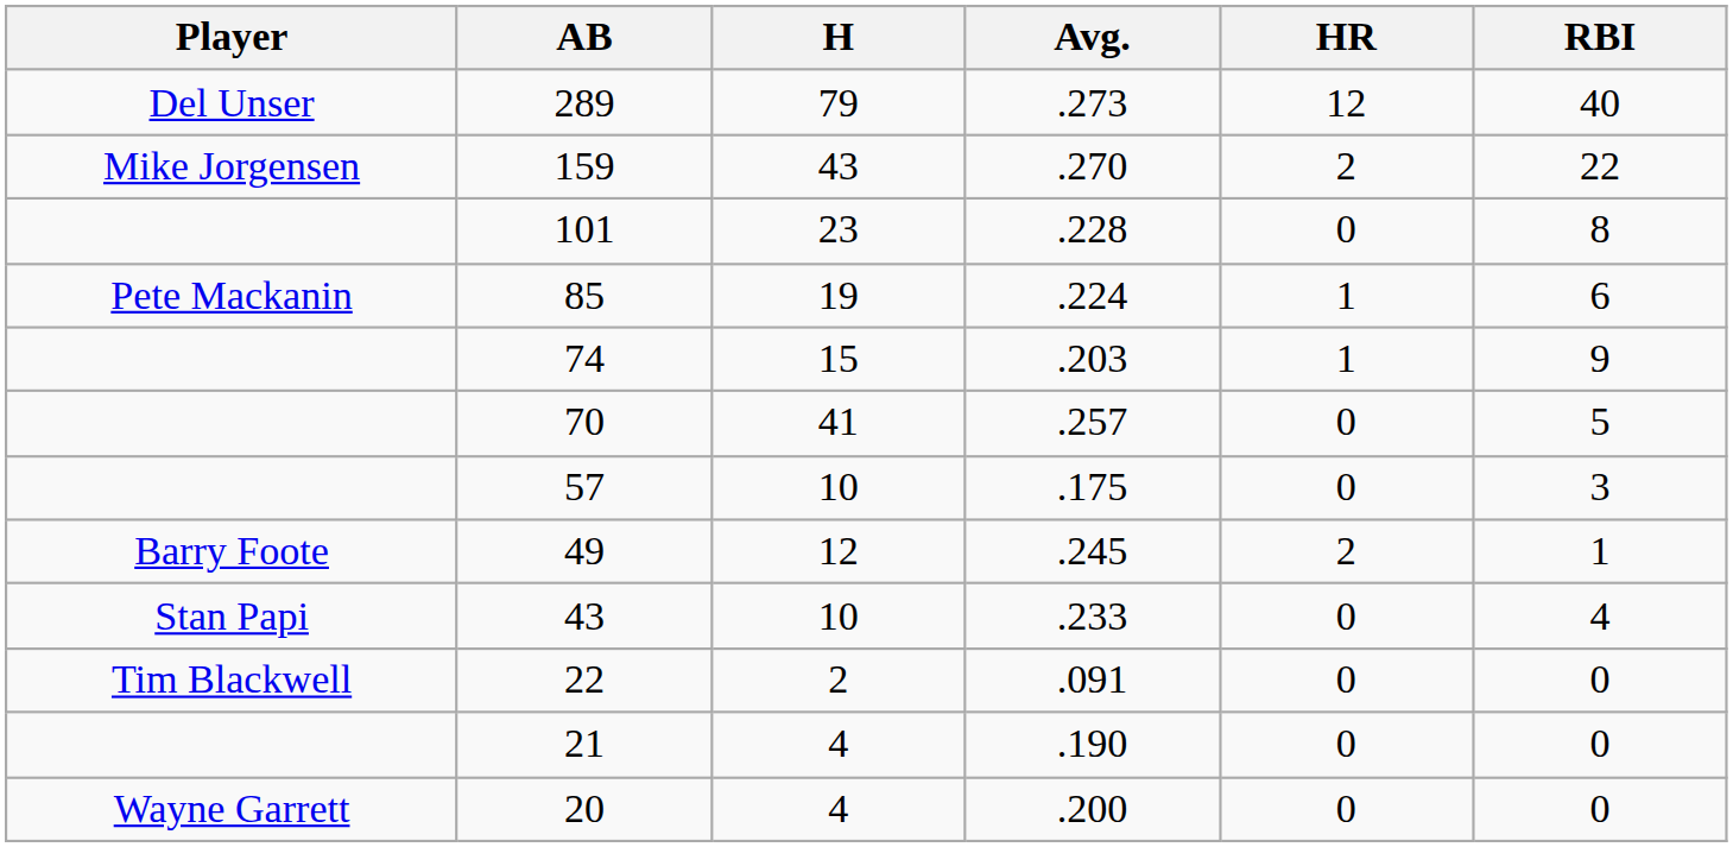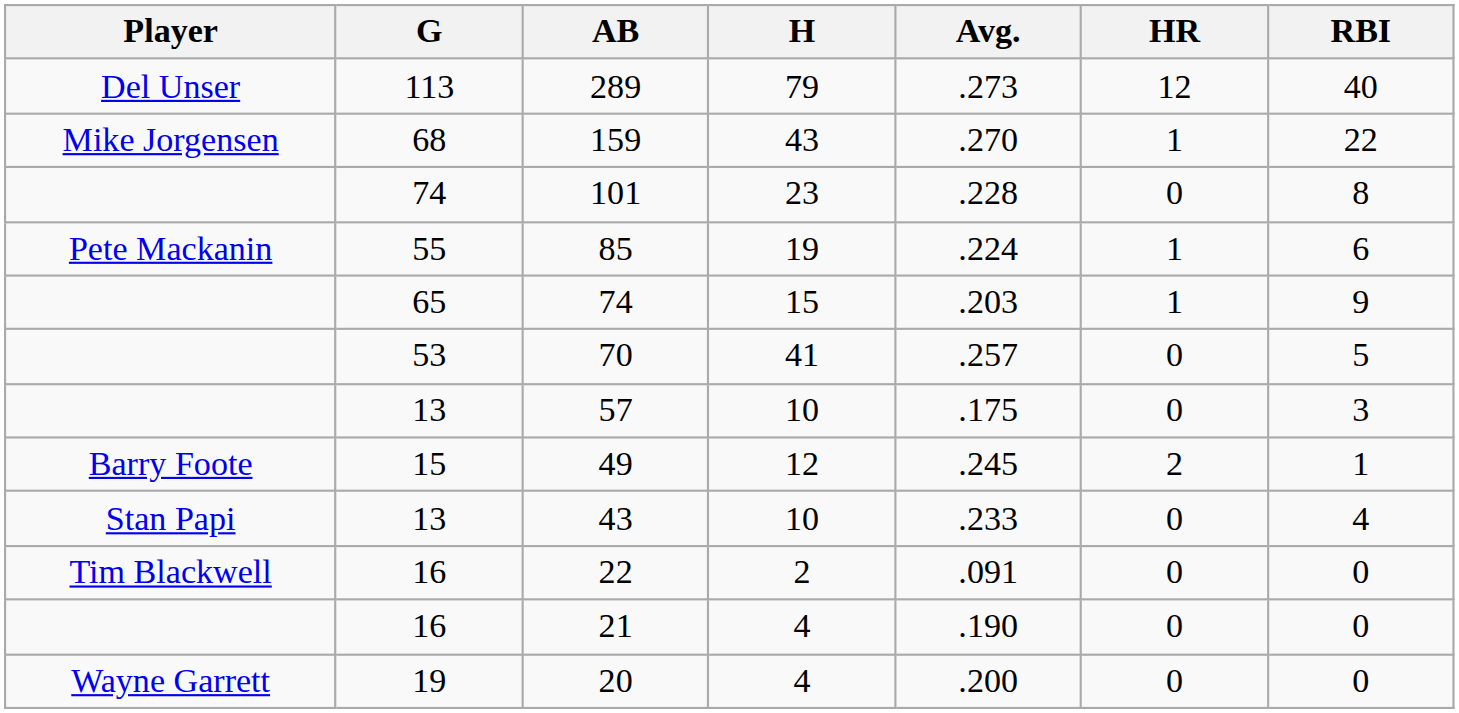+ column: G | 113 | 68 | 74 | 55 | 65 | 53 | 13 | 15 | 13 | 16 | 16 | 19
159 | HR: 2 -> 1
